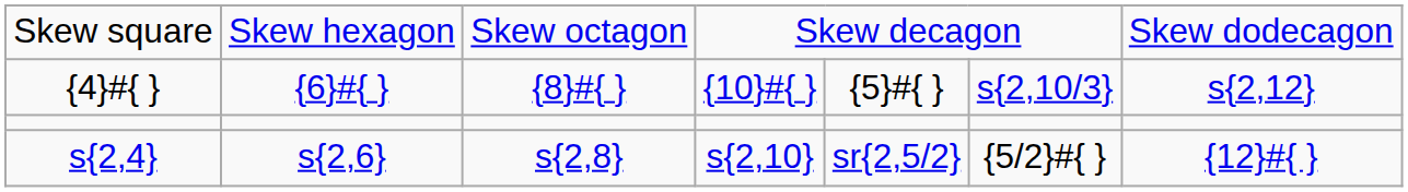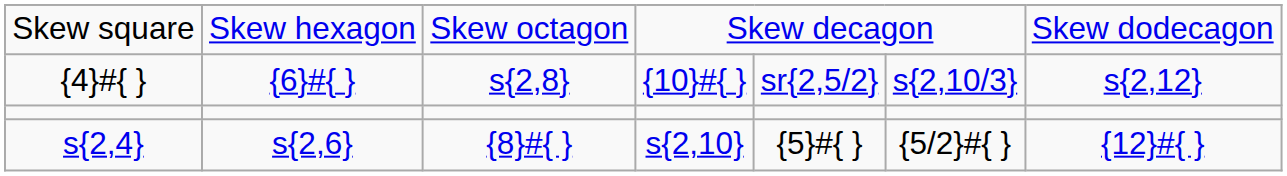{4}#{ } | column 3: {8}#{ } -> s{2,8}
{4}#{ } | column 5: {5}#{ } -> sr{2,5/2}
s{2,4} | column 3: s{2,8} -> {8}#{ }
s{2,4} | column 5: sr{2,5/2} -> {5}#{ }
